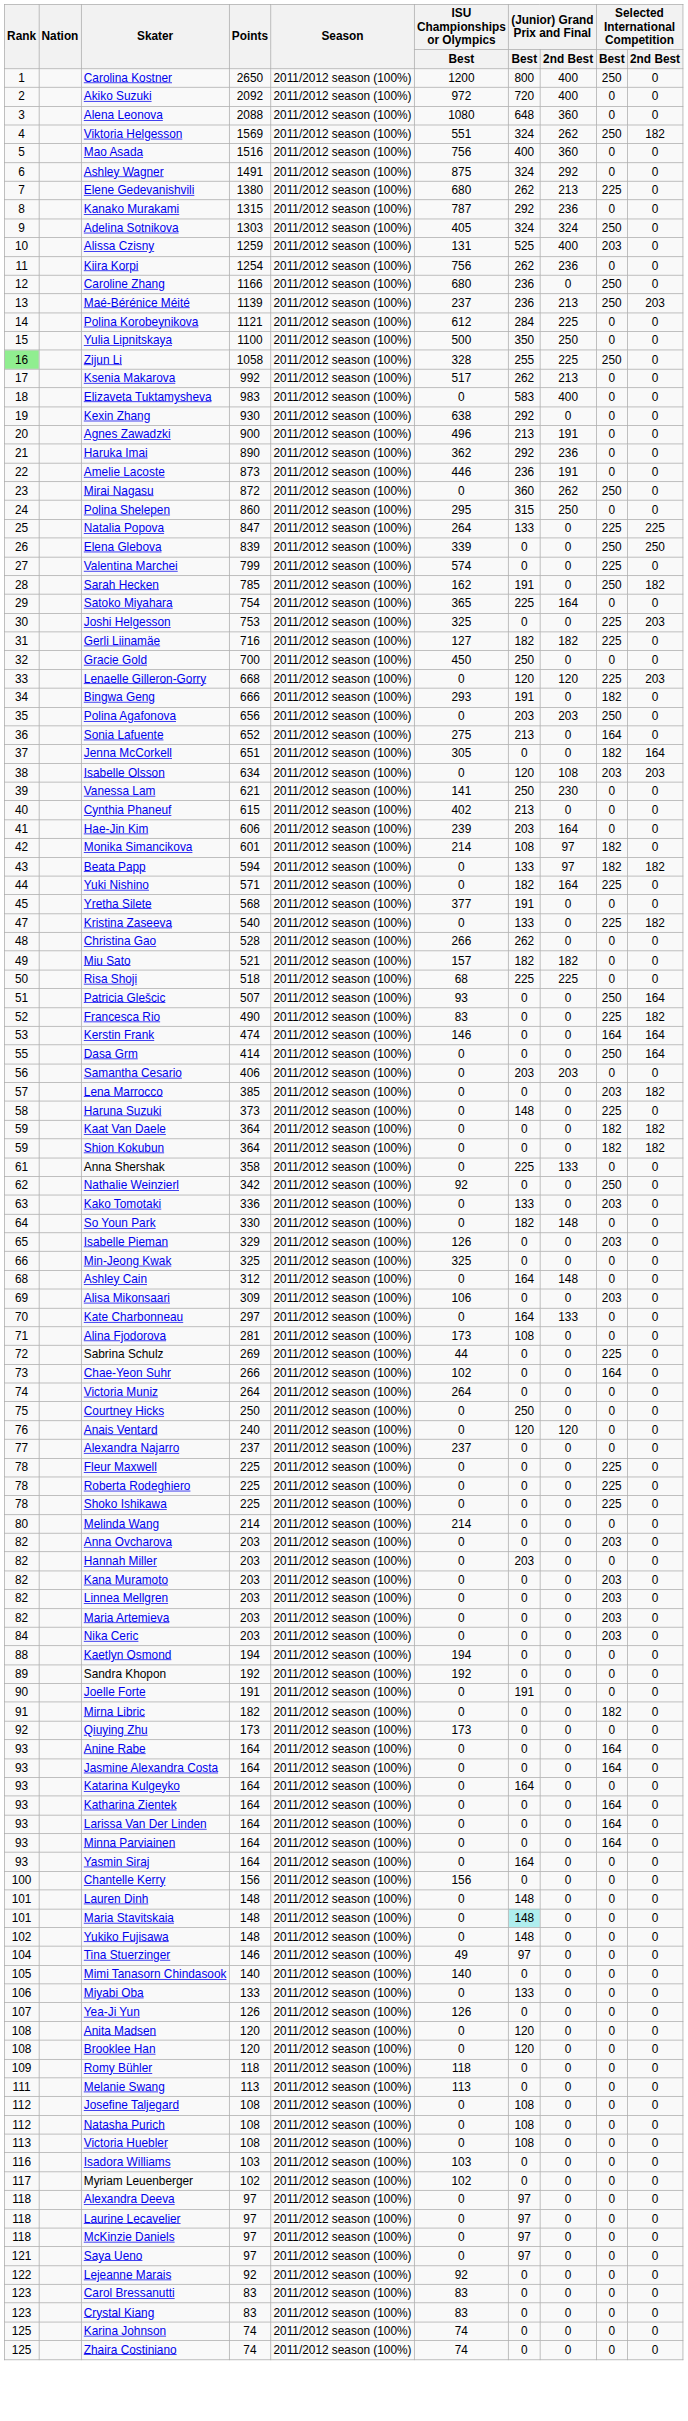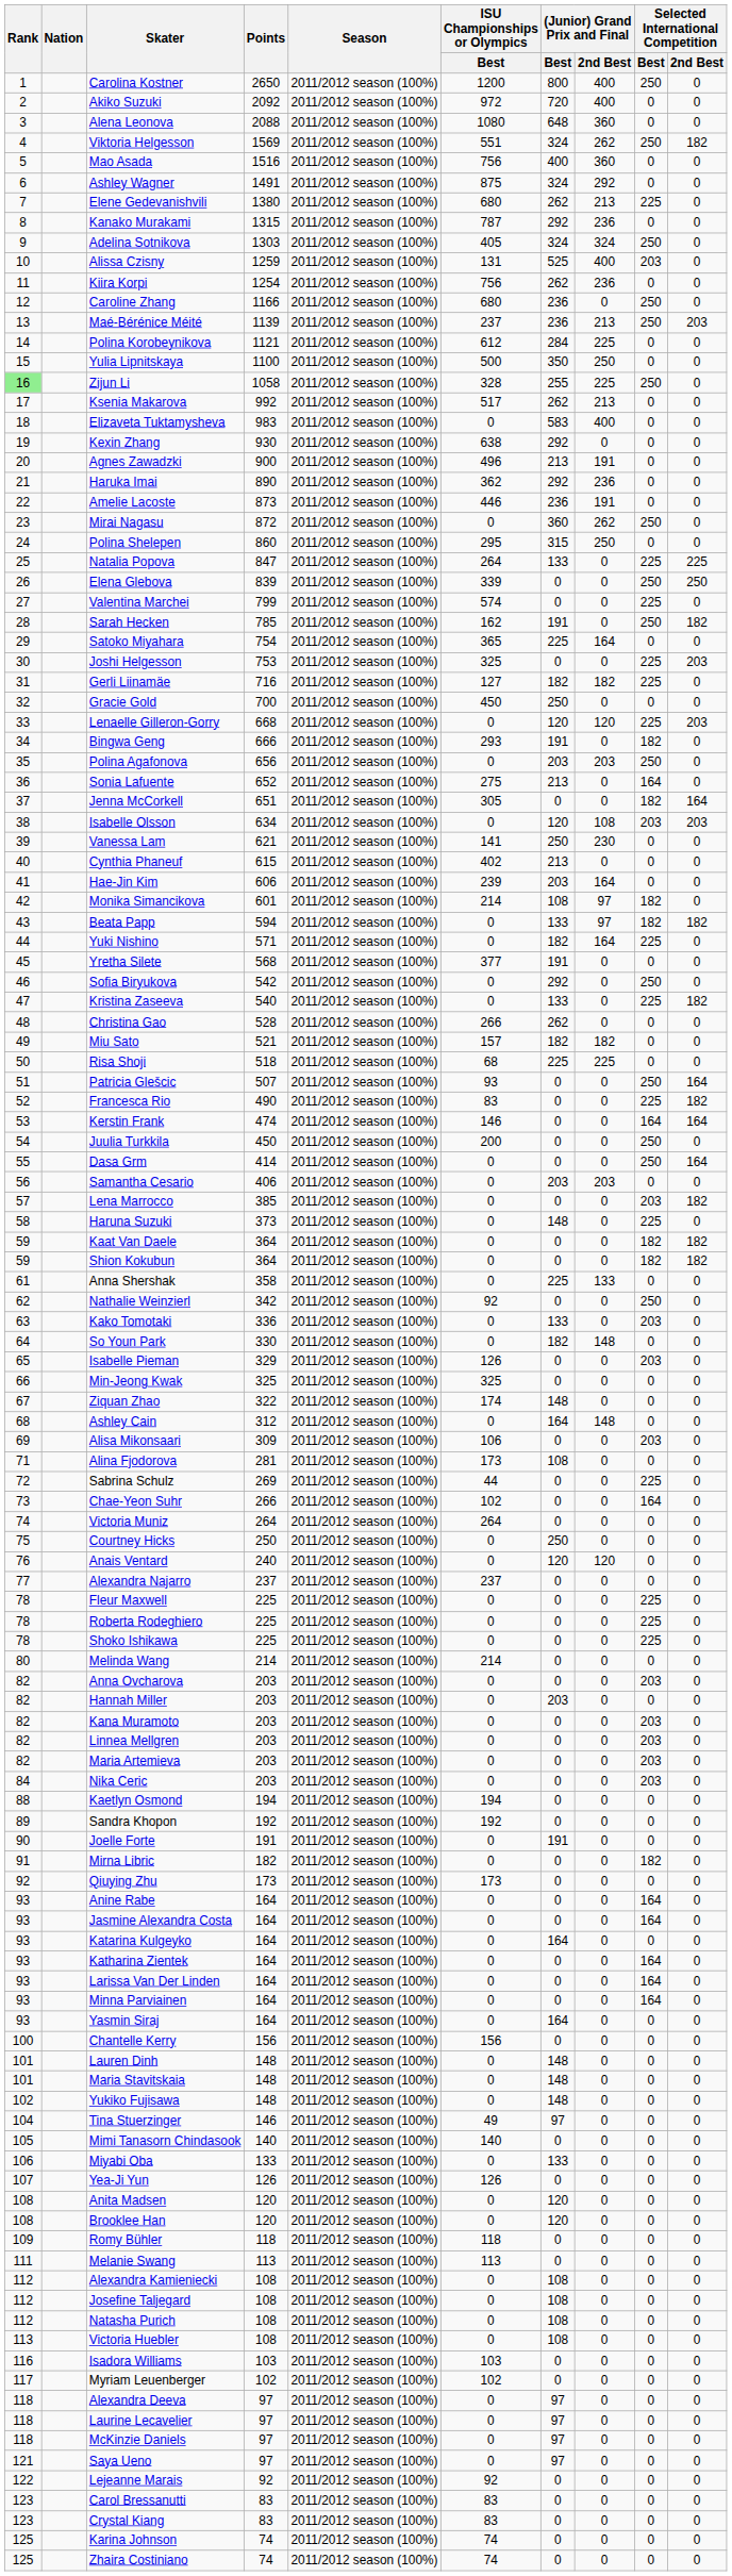+ row: 46 | Sofia Biryukova | 542 | 2011/2012 season (100%) | 0 | 292 | 0 | 250 | 0
+ row: 54 | Juulia Turkkila | 450 | 2011/2012 season (100%) | 200 | 0 | 0 | 250 | 0
+ row: 67 | Ziquan Zhao | 322 | 2011/2012 season (100%) | 174 | 148 | 0 | 0 | 0
- row: 70 | Kate Charbonneau | 297 | 2011/2012 season (100%) | 0 | 164 | 133 | 0 | 0
Maria Stavitskaia | (Junior) Grand Prix and Final / Best: paleturquoise background -> no background
+ row: 112 | Alexandra Kamieniecki | 108 | 2011/2012 season (100%) | 0 | 108 | 0 | 0 | 0
